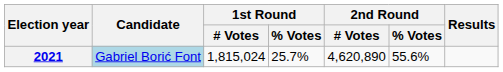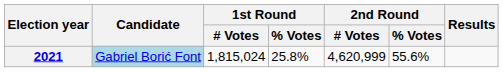2021 | 1st Round / % Votes: 25.7% -> 25.8%
2021 | 2nd Round / # Votes: 4,620,890 -> 4,620,999
